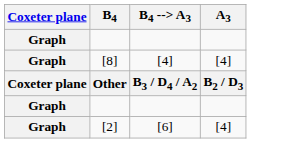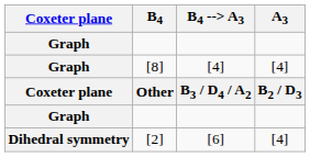[2] | Coxeter plane: Graph -> Dihedral symmetry
